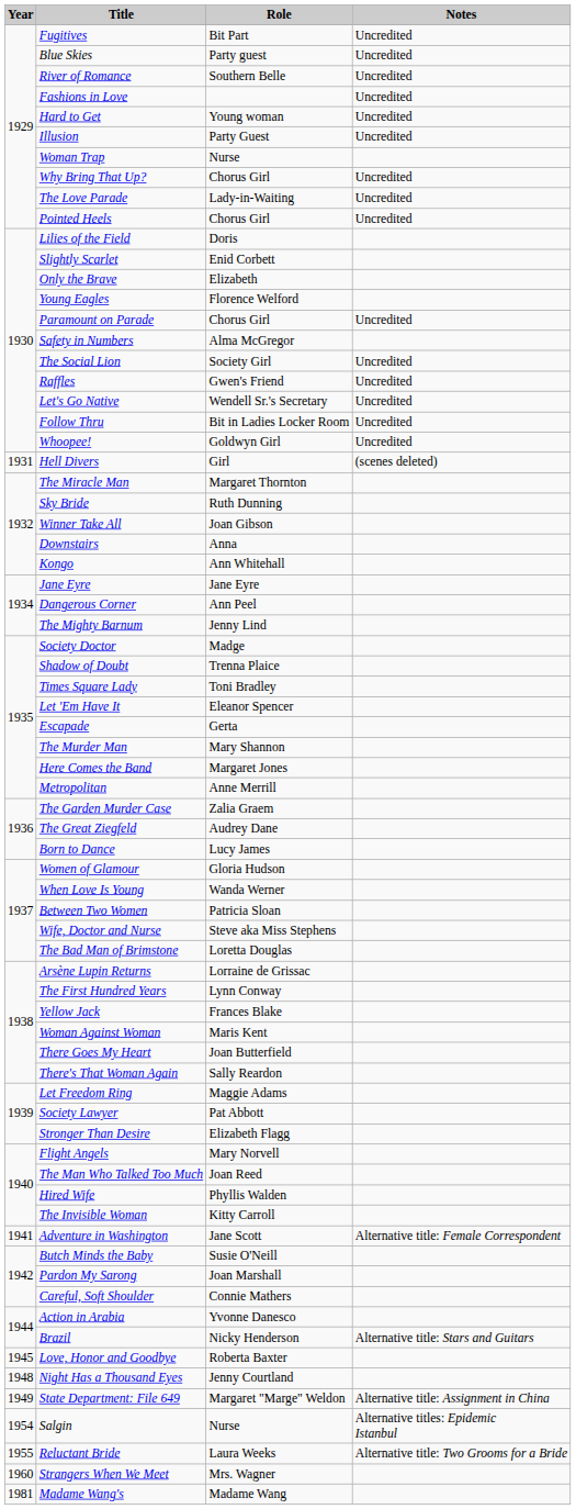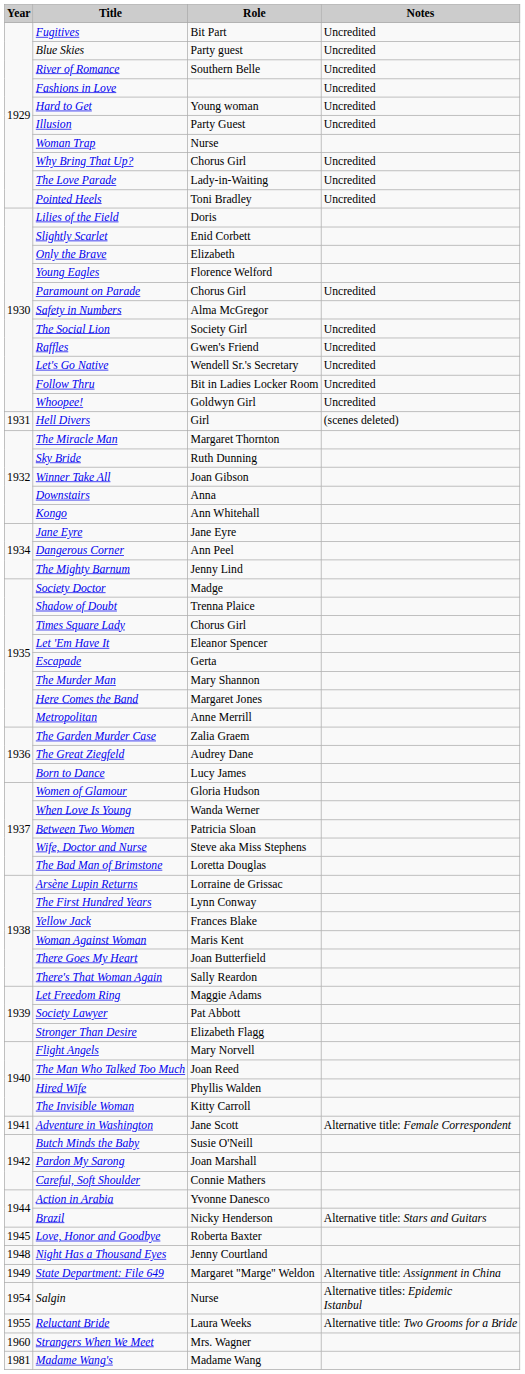Pointed Heels | Role: Chorus Girl -> Toni Bradley
Times Square Lady | Role: Toni Bradley -> Chorus Girl
